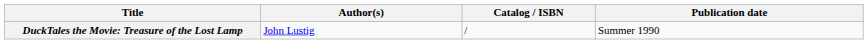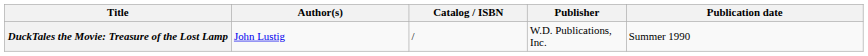+ column: Publisher | W.D. Publications, Inc.
